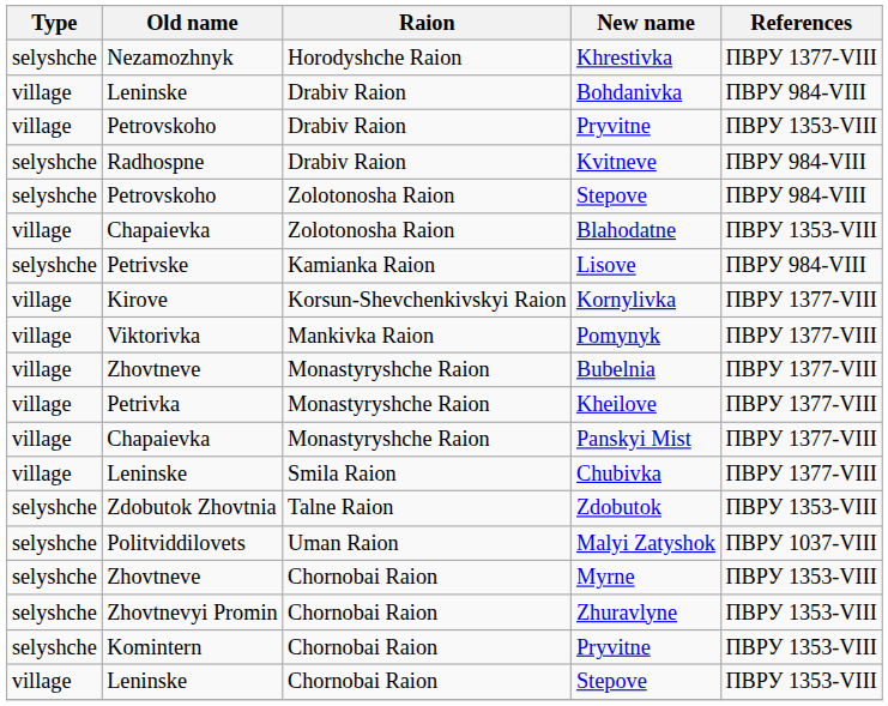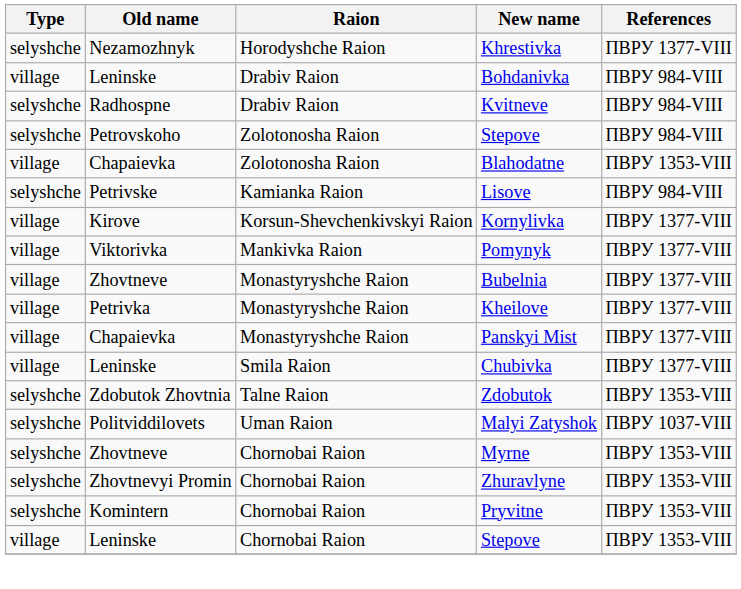- row: village | Petrovskoho | Drabiv Raion | Pryvitne | ПВРУ 1353-VIII
